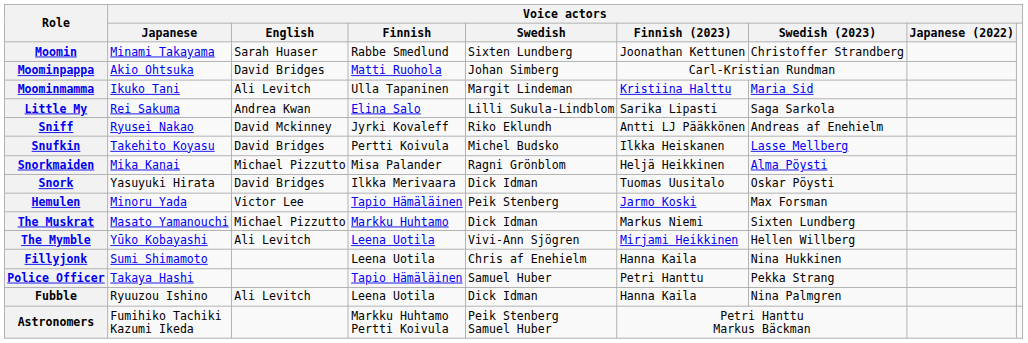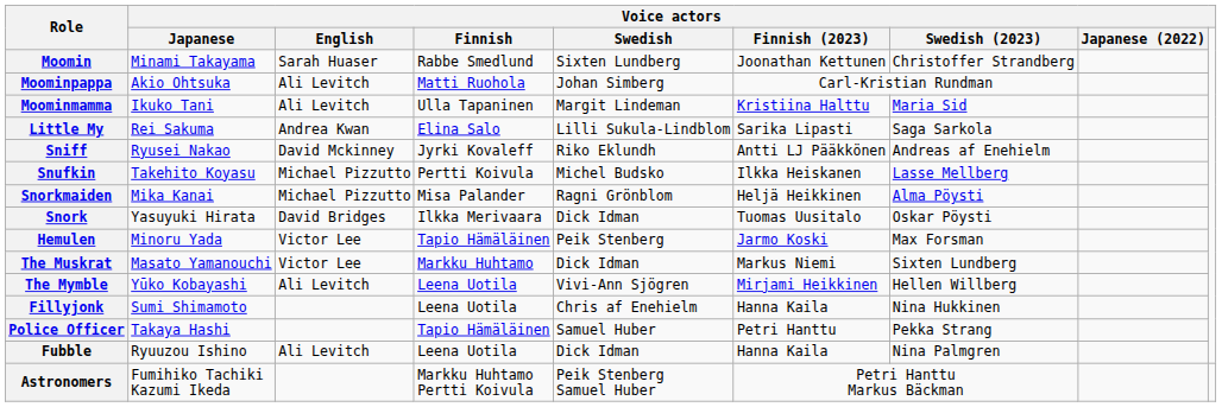Moominpappa | Voice actors / English: David Bridges -> Ali Levitch
Snufkin | Voice actors / English: David Bridges -> Michael Pizzutto
The Muskrat | Voice actors / English: Michael Pizzutto -> Victor Lee
